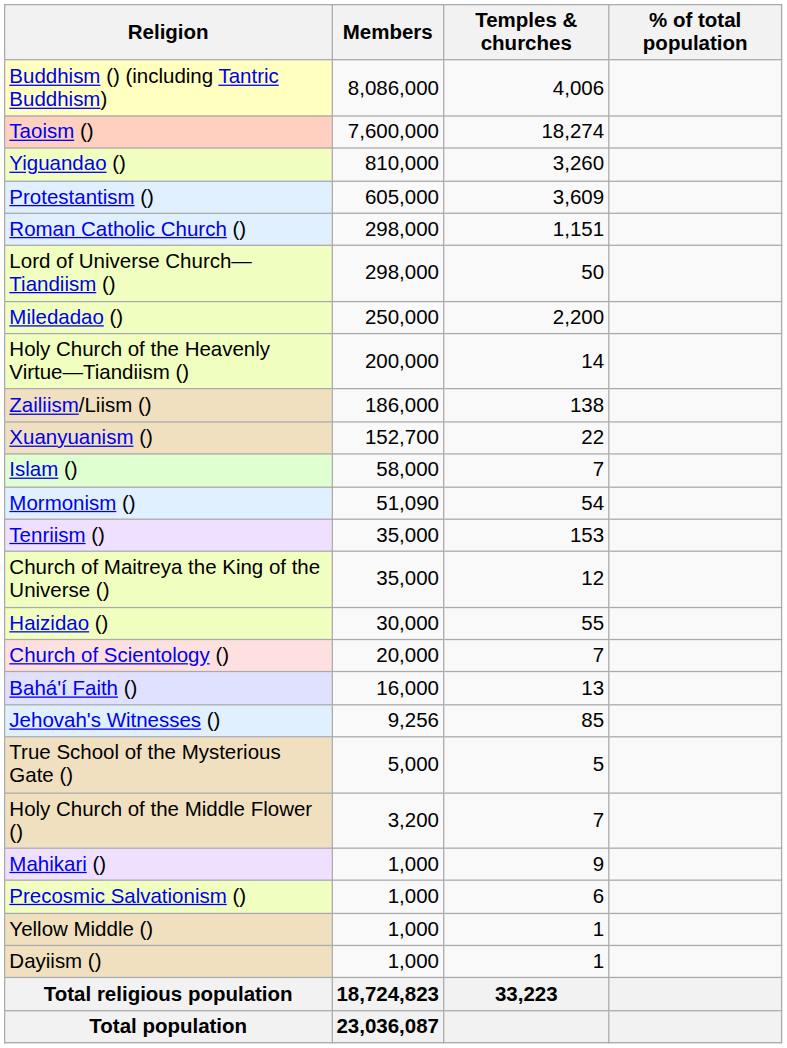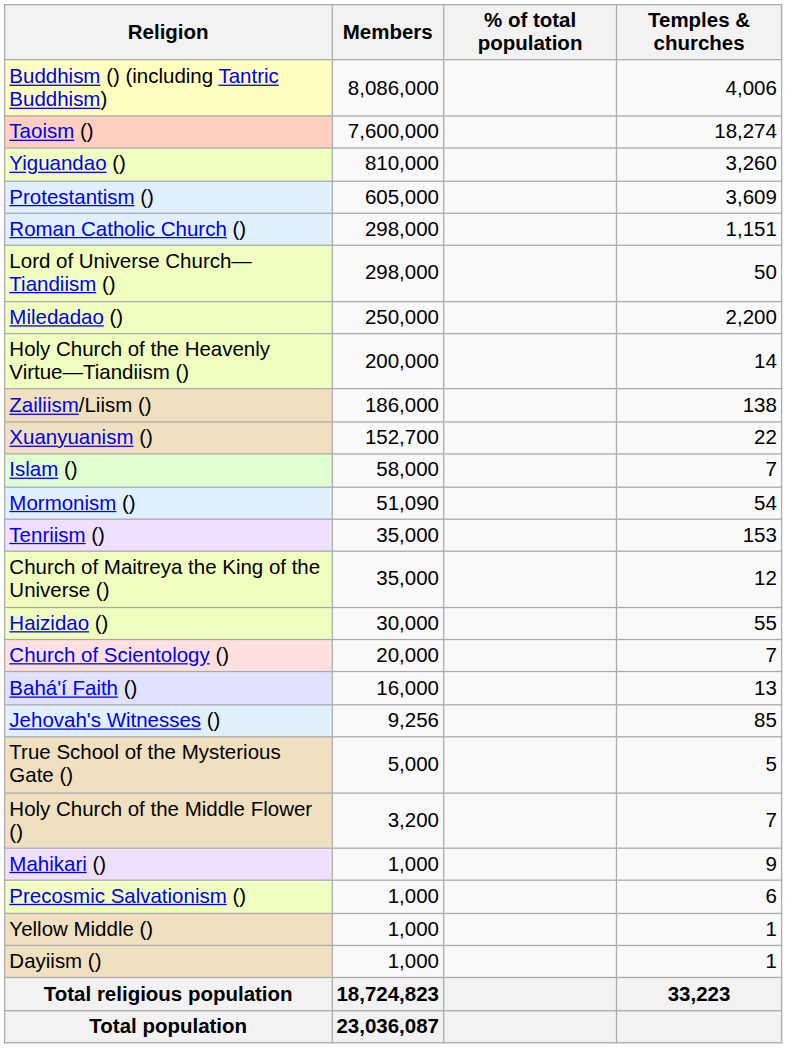columns swapped: % of total population <-> Temples & churches
